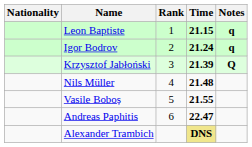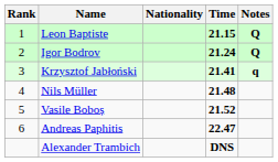columns swapped: Rank <-> Nationality
Leon Baptiste | Notes: q -> Q
Igor Bodrov | Notes: q -> Q
Krzysztof Jabłoński | Time: 21.39 -> 21.41
Krzysztof Jabłoński | Notes: Q -> q
Vasile Boboș | Time: 21.55 -> 21.52
Alexander Trambich | Time: khaki background -> no background
